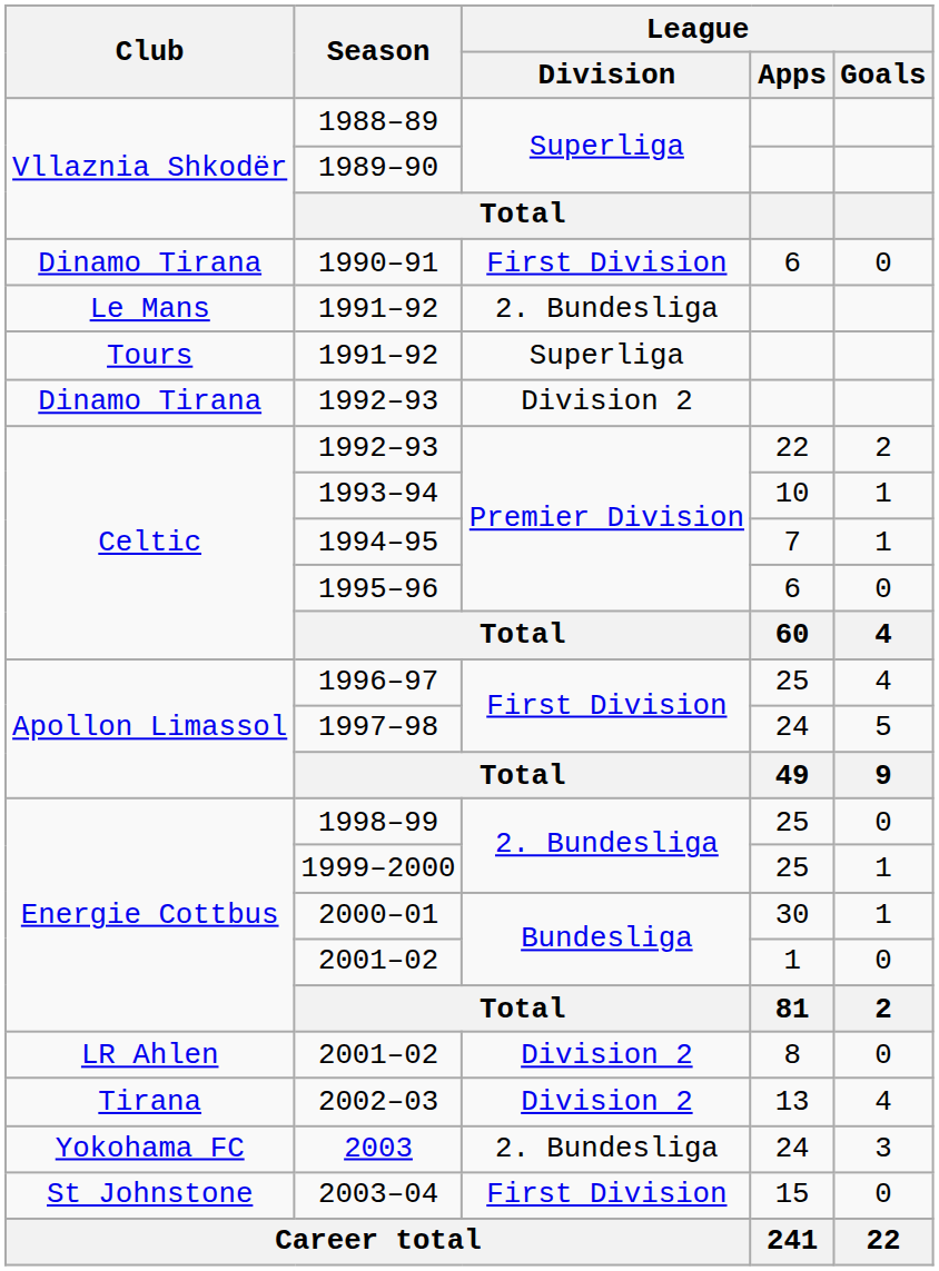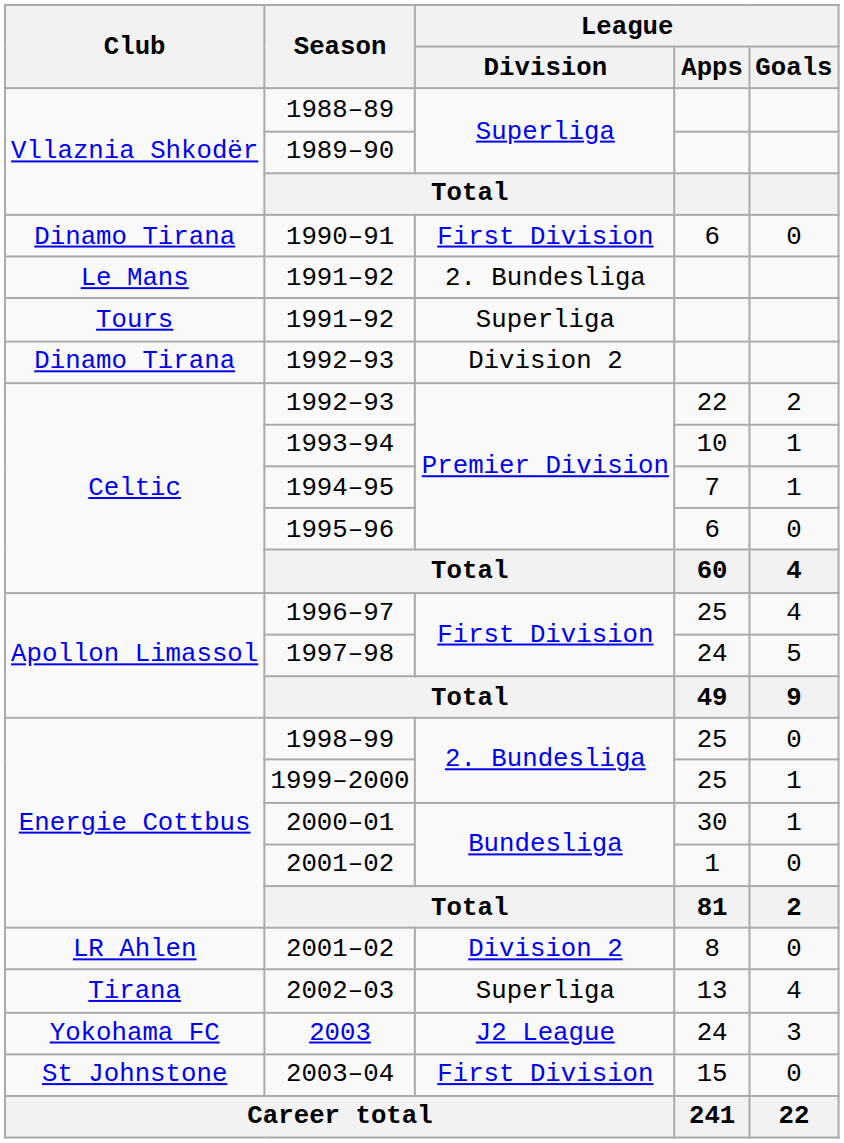2002–03 | League / Division: Division 2 -> Superliga
2003 | League / Division: 2. Bundesliga -> J2 League
